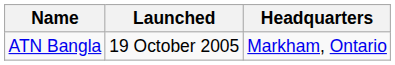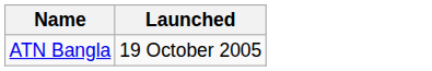- column: Headquarters | Markham, Ontario
